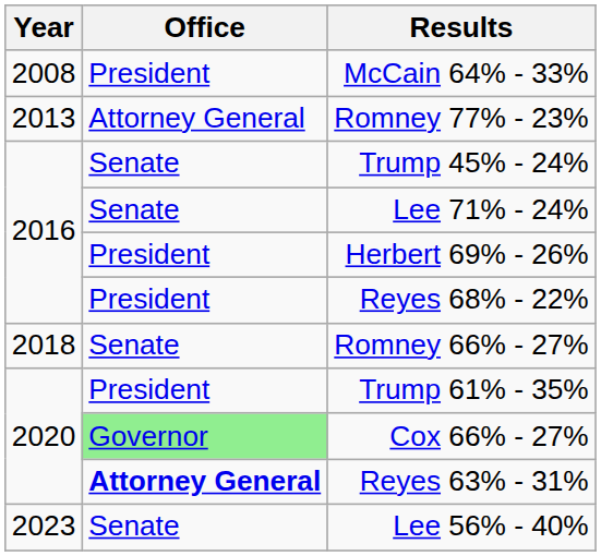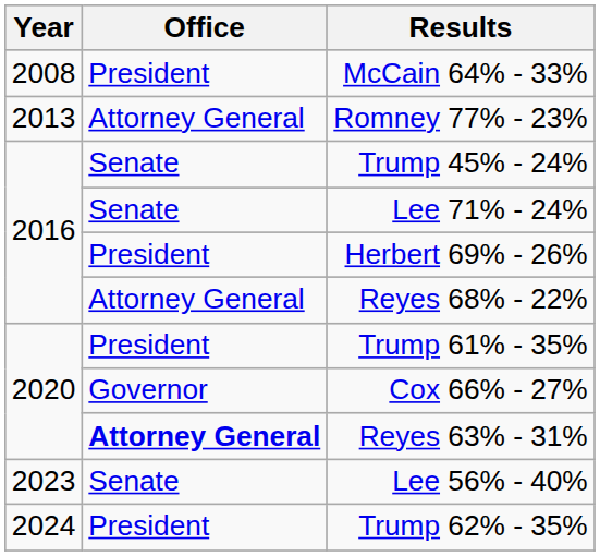Reyes 68% - 22% | Office: President -> Attorney General
- row: 2018 | Senate | Romney 66% - 27%
Cox 66% - 27% | Office: lightgreen background -> no background
+ row: 2024 | President | Trump 62% - 35%
